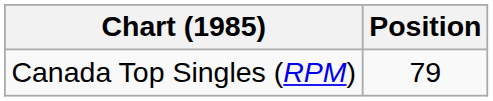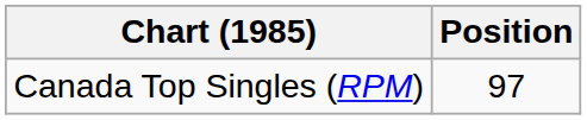Canada Top Singles (RPM) | Position: 79 -> 97
